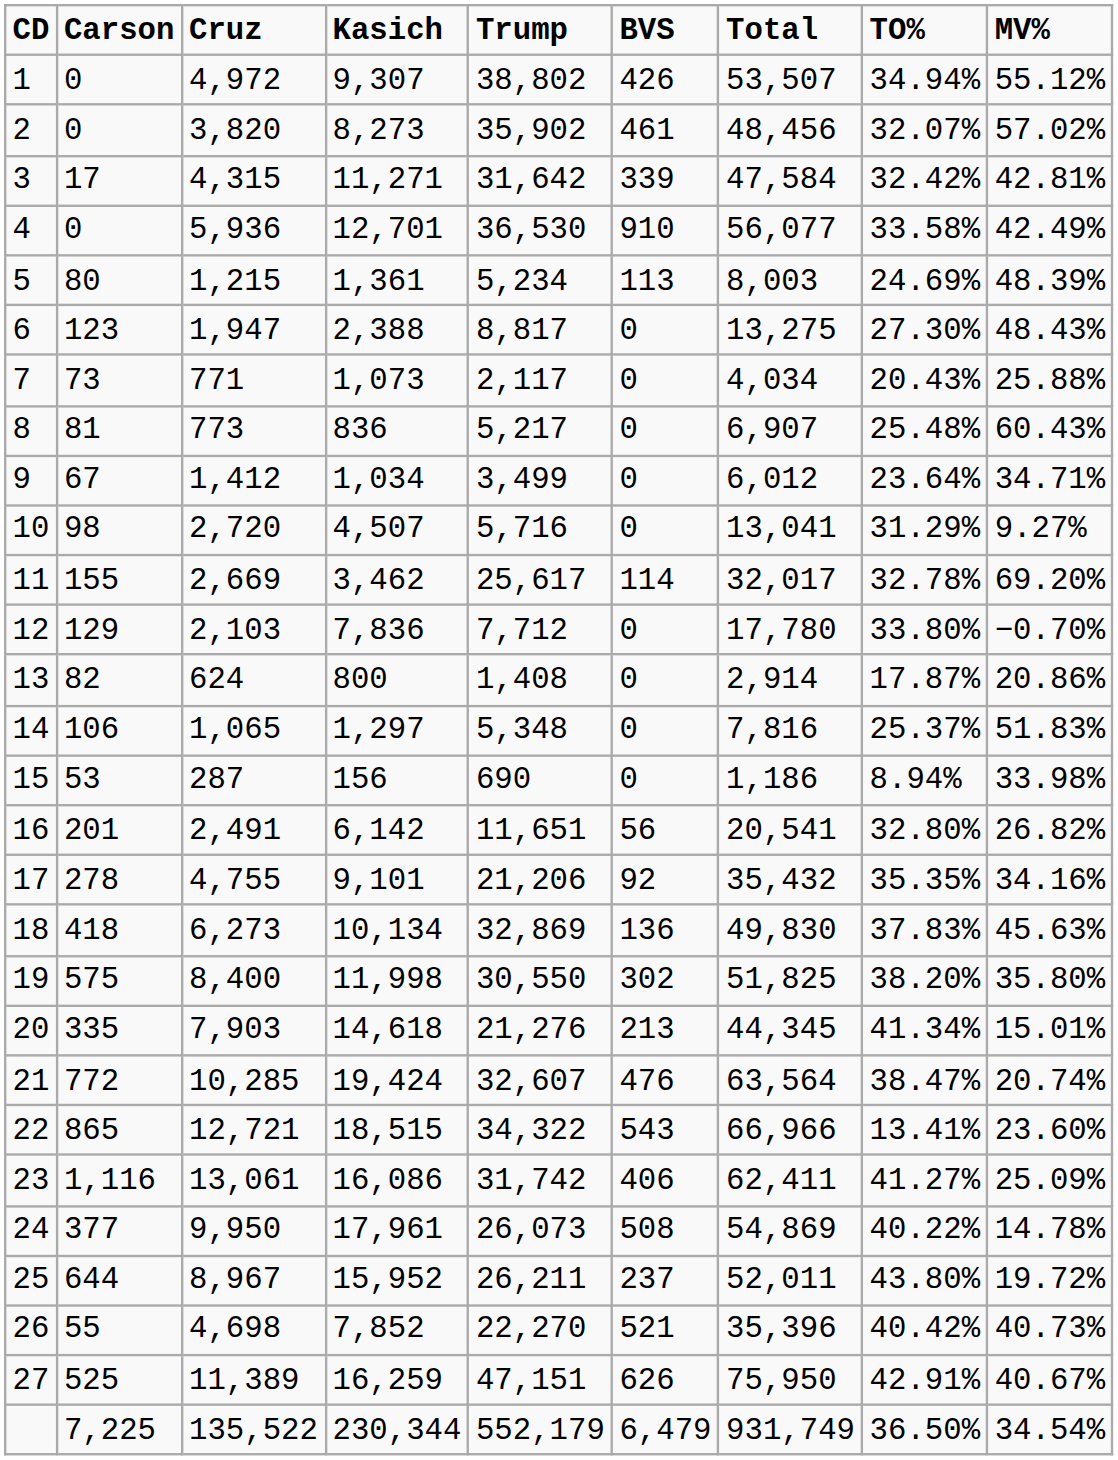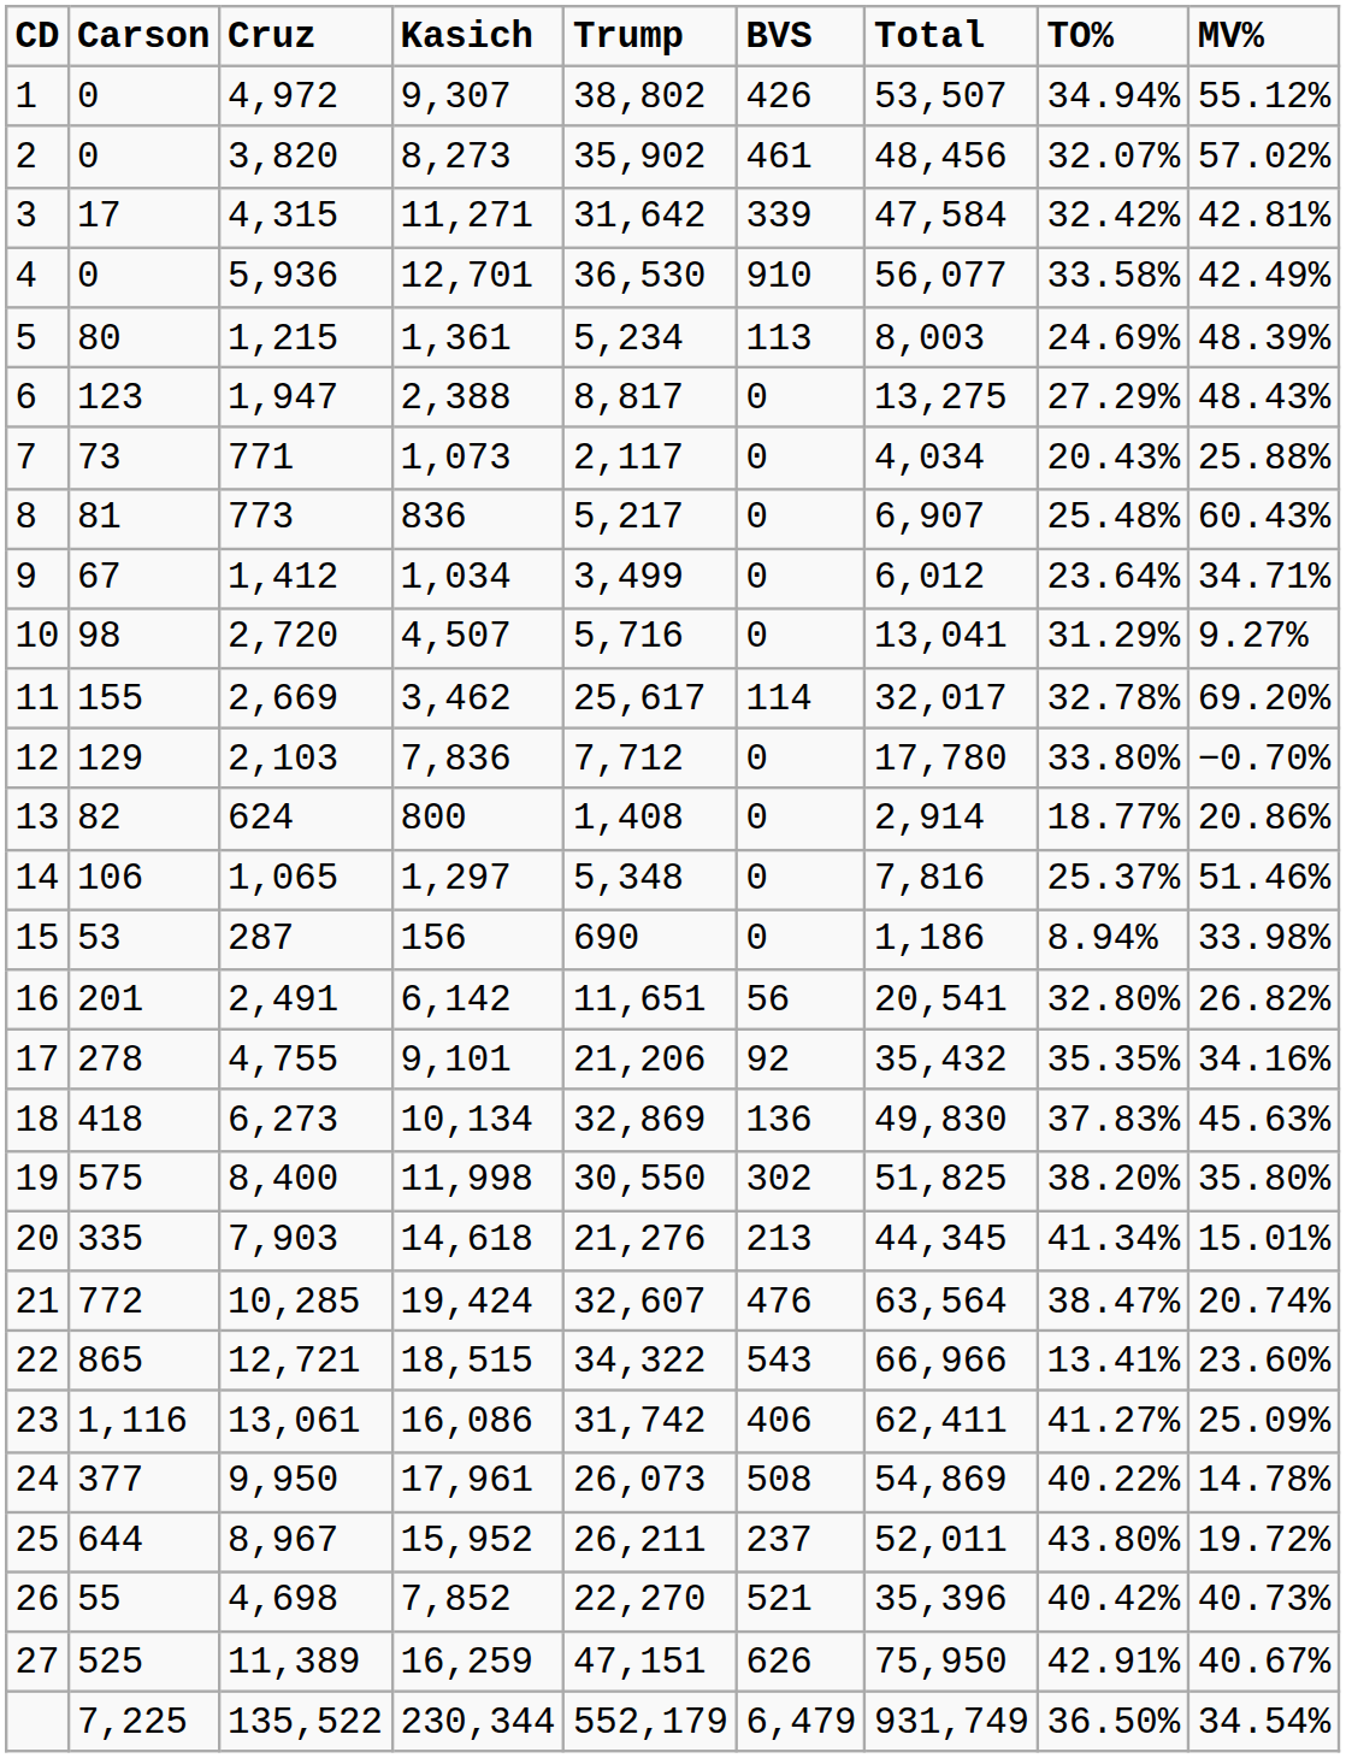6 | TO%: 27.30% -> 27.29%
13 | TO%: 17.87% -> 18.77%
14 | MV%: 51.83% -> 51.46%
